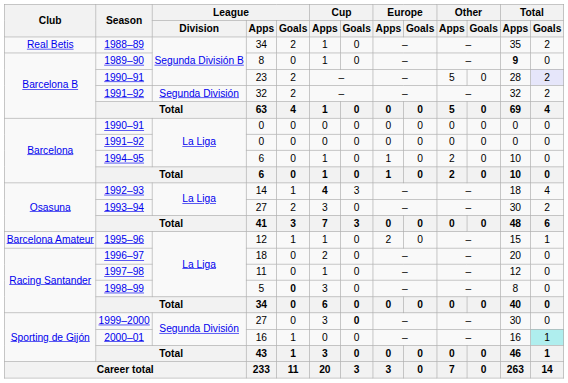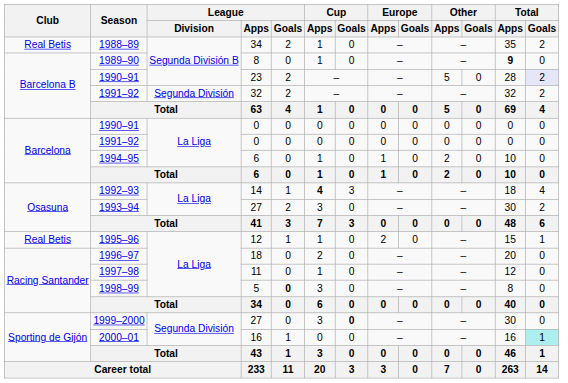1995–96 | Club: Barcelona Amateur -> Real Betis
